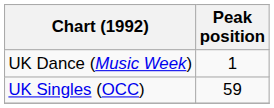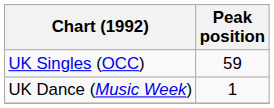rows swapped: UK Singles (OCC) <-> UK Dance (Music Week)
